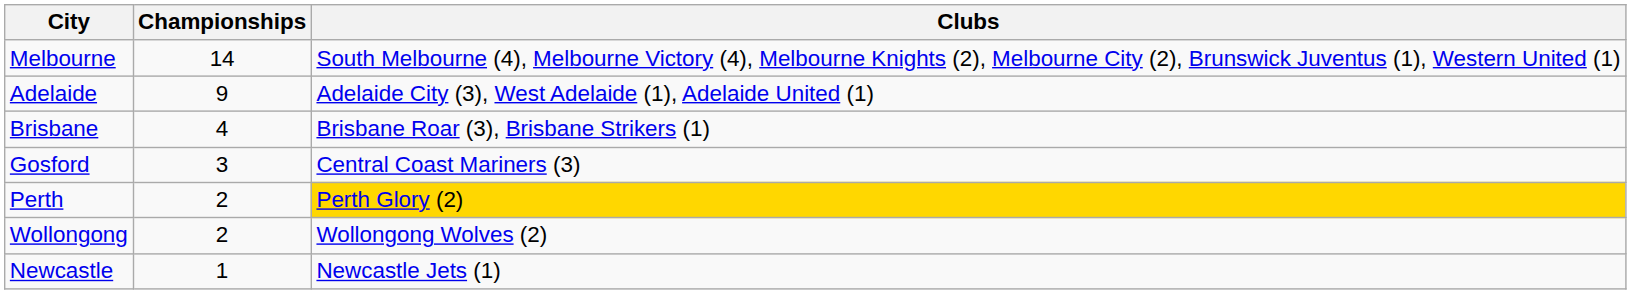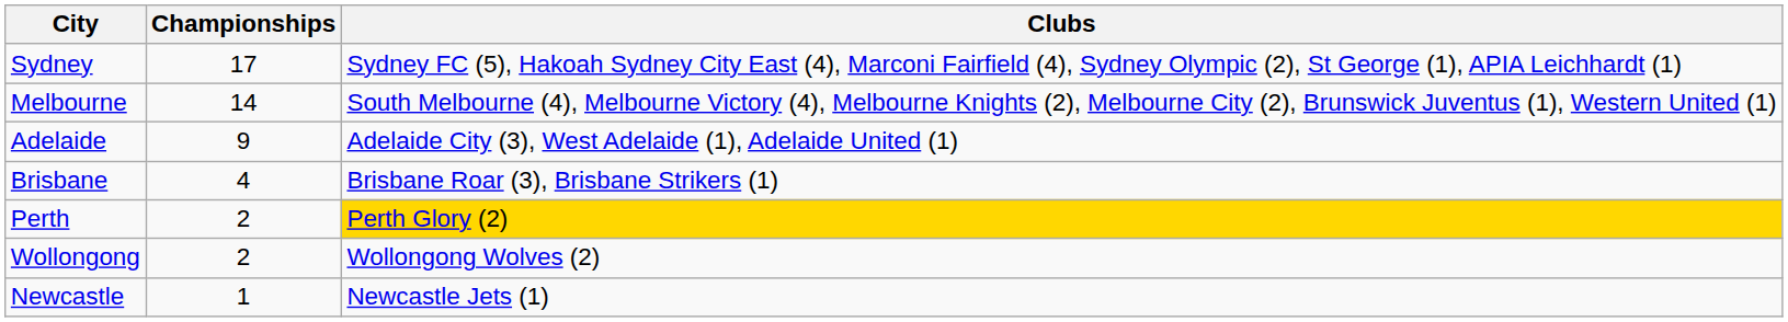+ row: Sydney | 17 | Sydney FC (5), Hakoah Sydney City East (4), Marconi Fairfield (4), Sydney Olympic (2), St George (1), APIA Leichhardt (1)
- row: Gosford | 3 | Central Coast Mariners (3)
